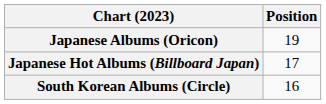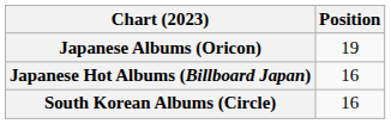Japanese Hot Albums (Billboard Japan) | Position: 17 -> 16
